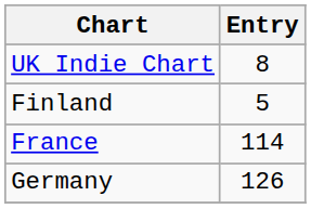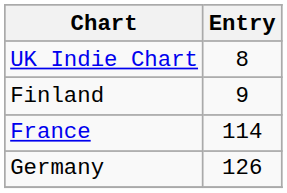Finland | Entry: 5 -> 9
